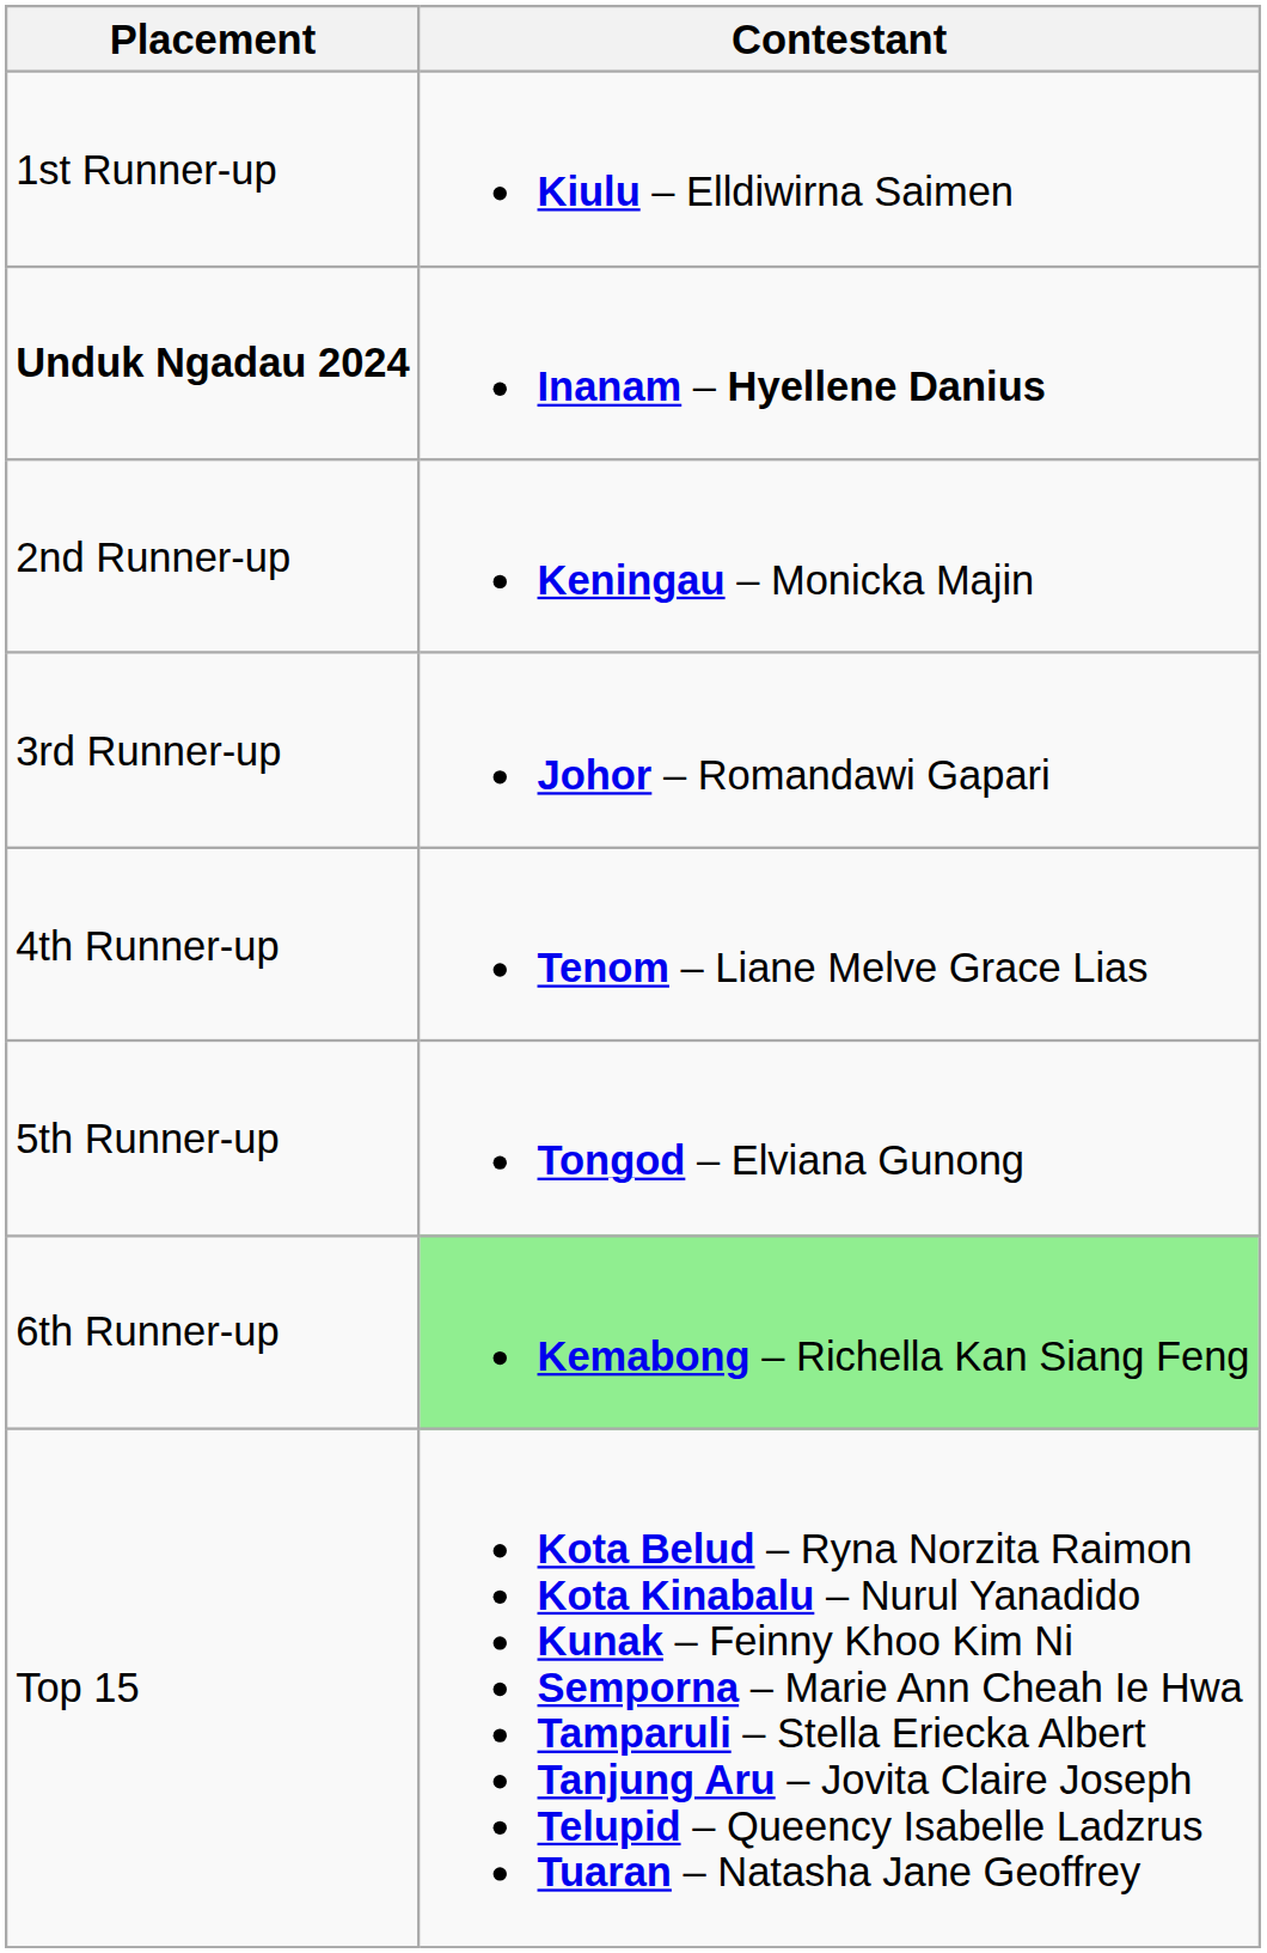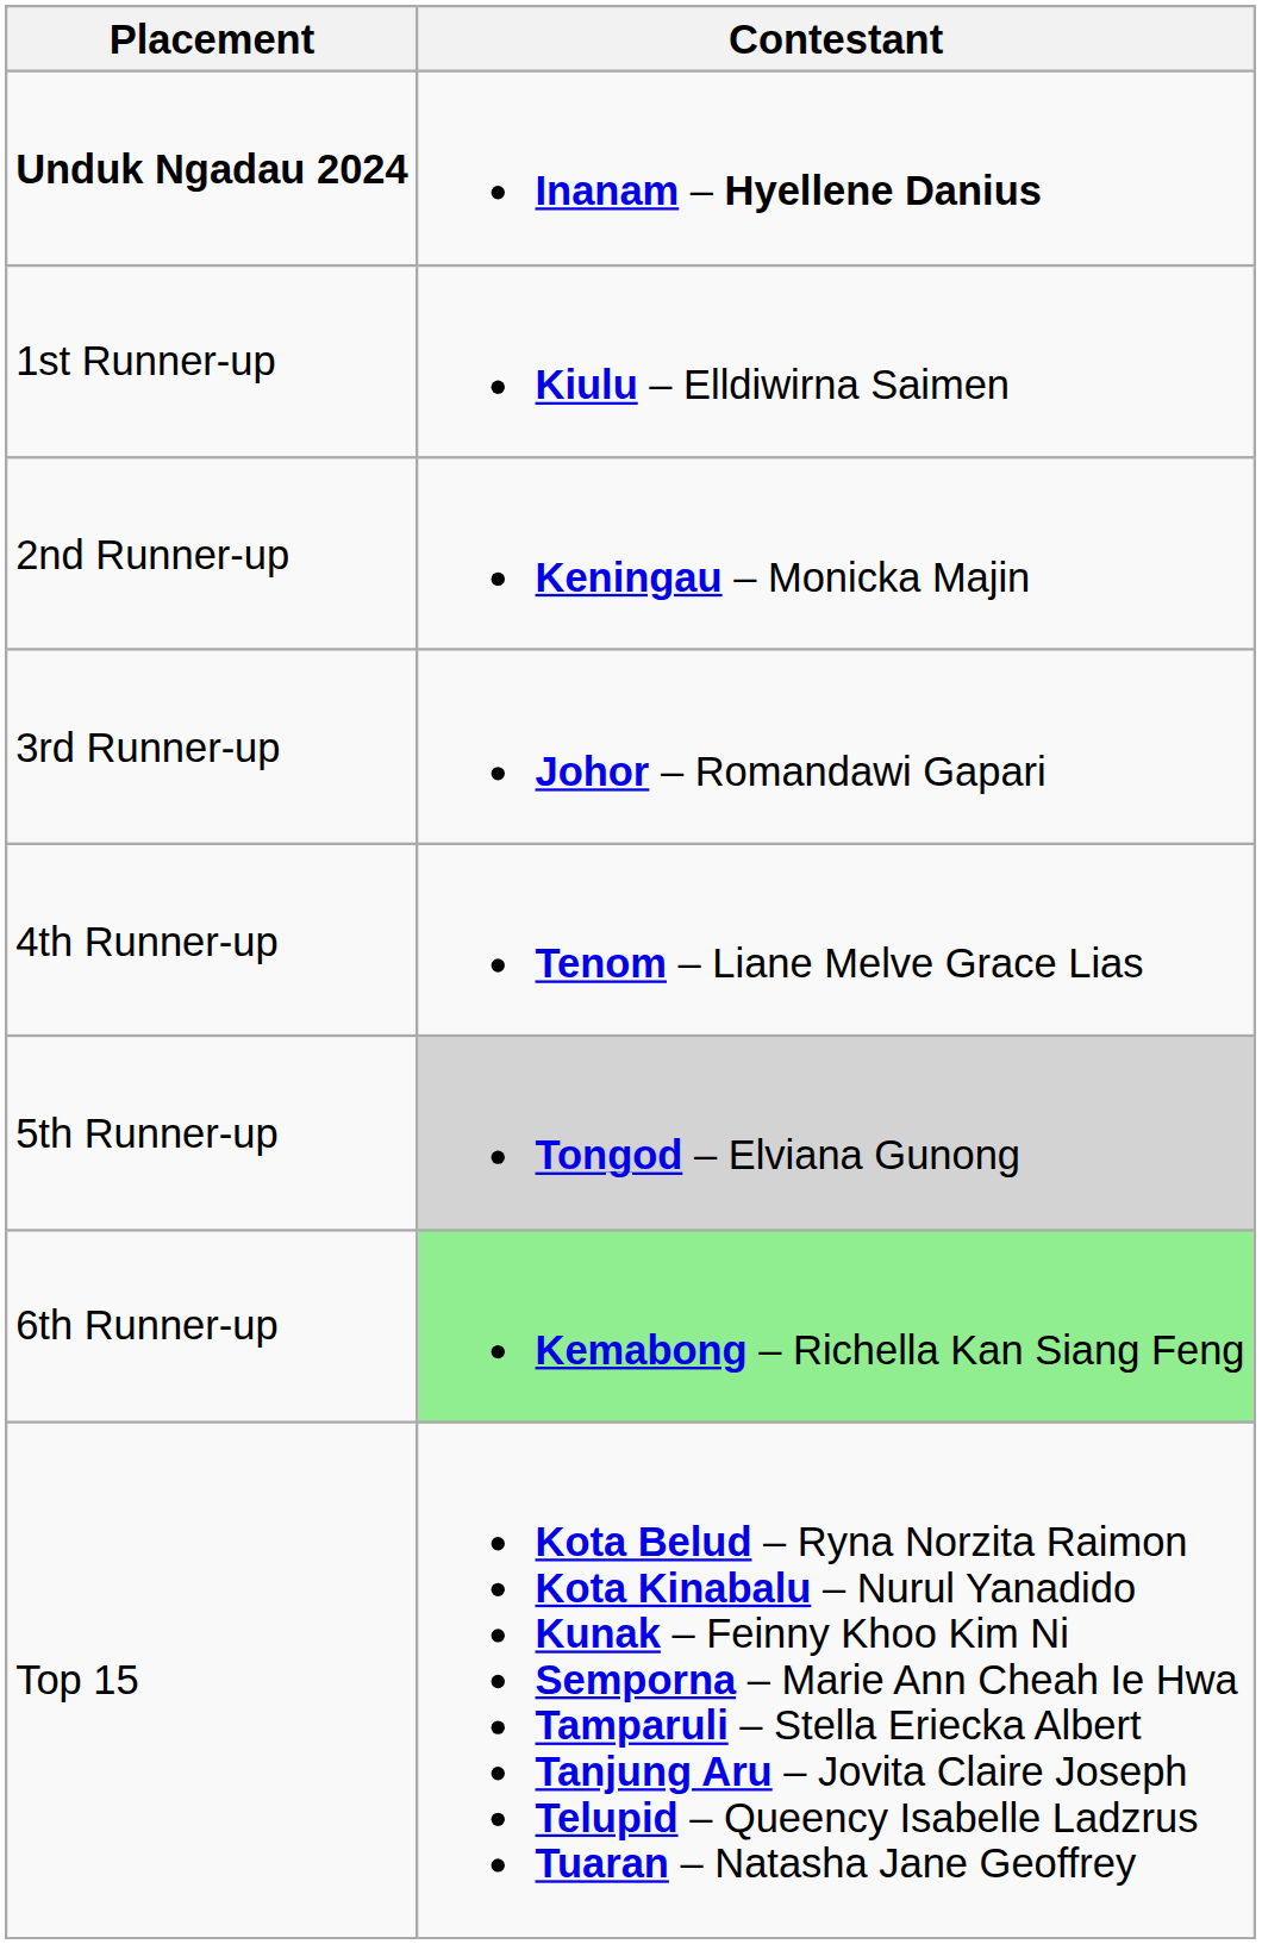rows swapped: Unduk Ngadau 2024 <-> 1st Runner-up
5th Runner-up | Contestant: no background -> lightgrey background
